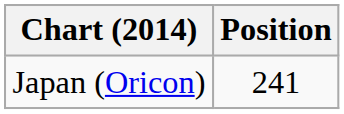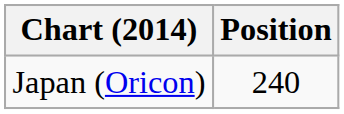Japan (Oricon) | Position: 241 -> 240
